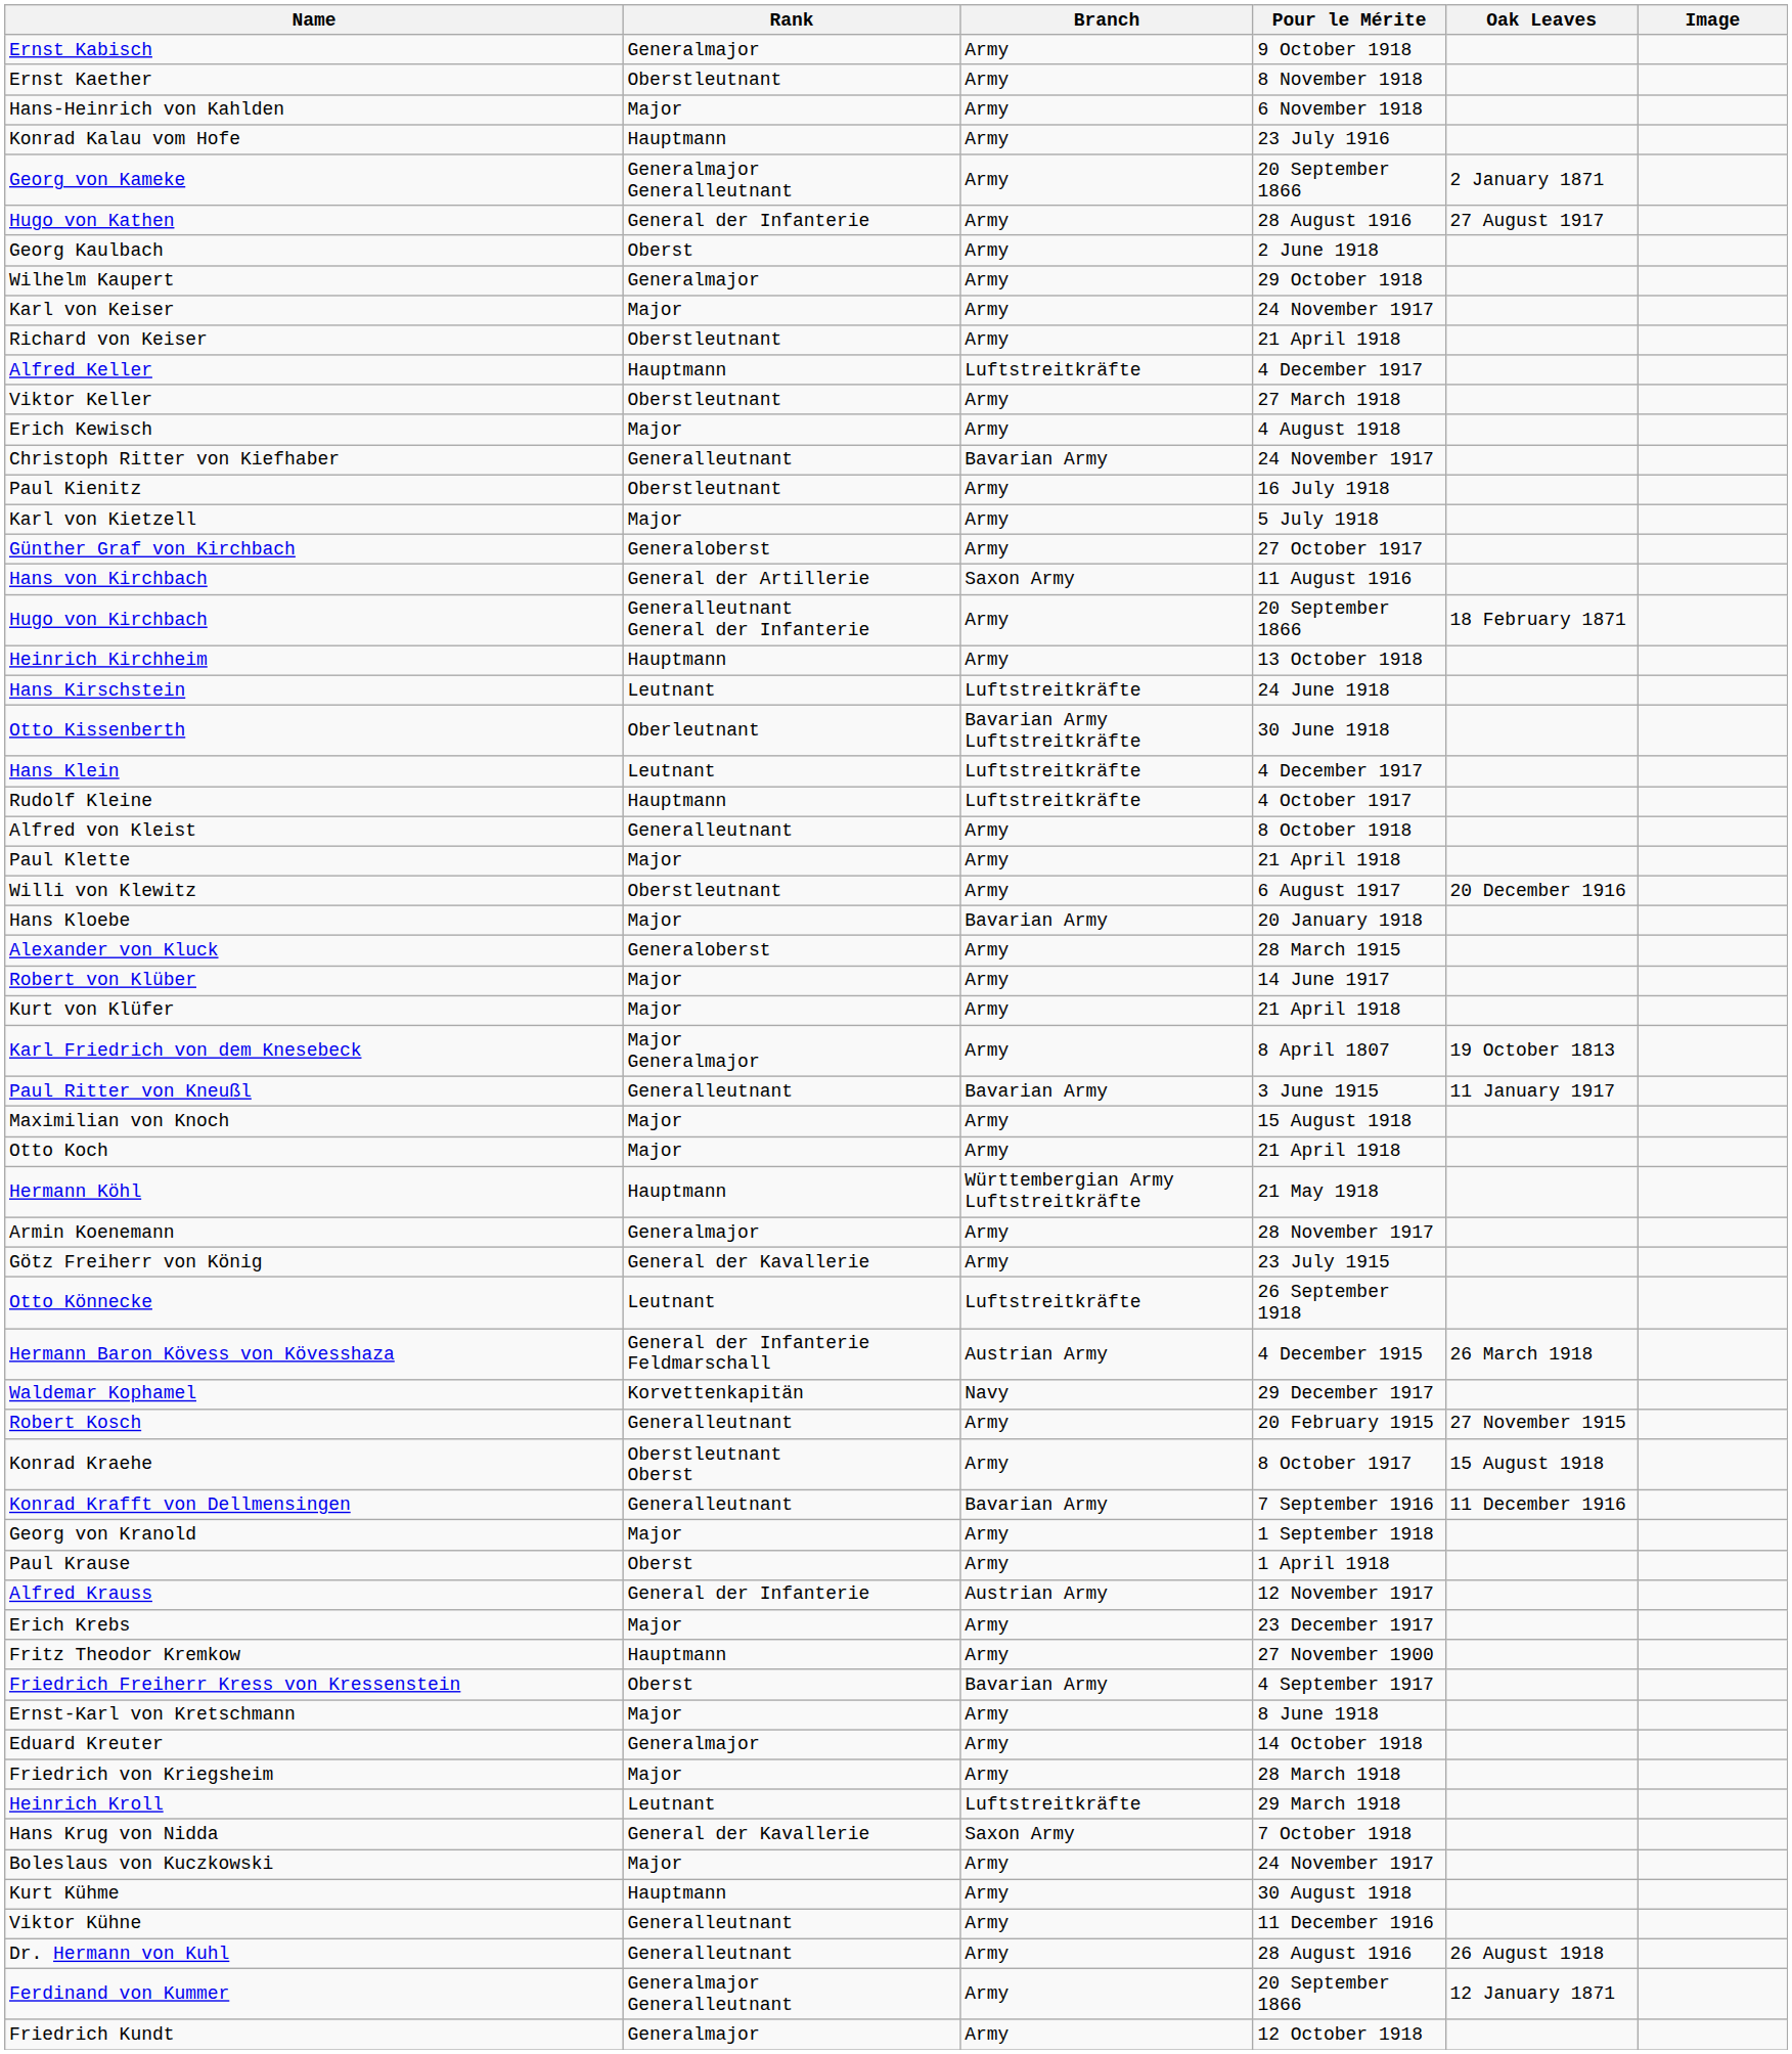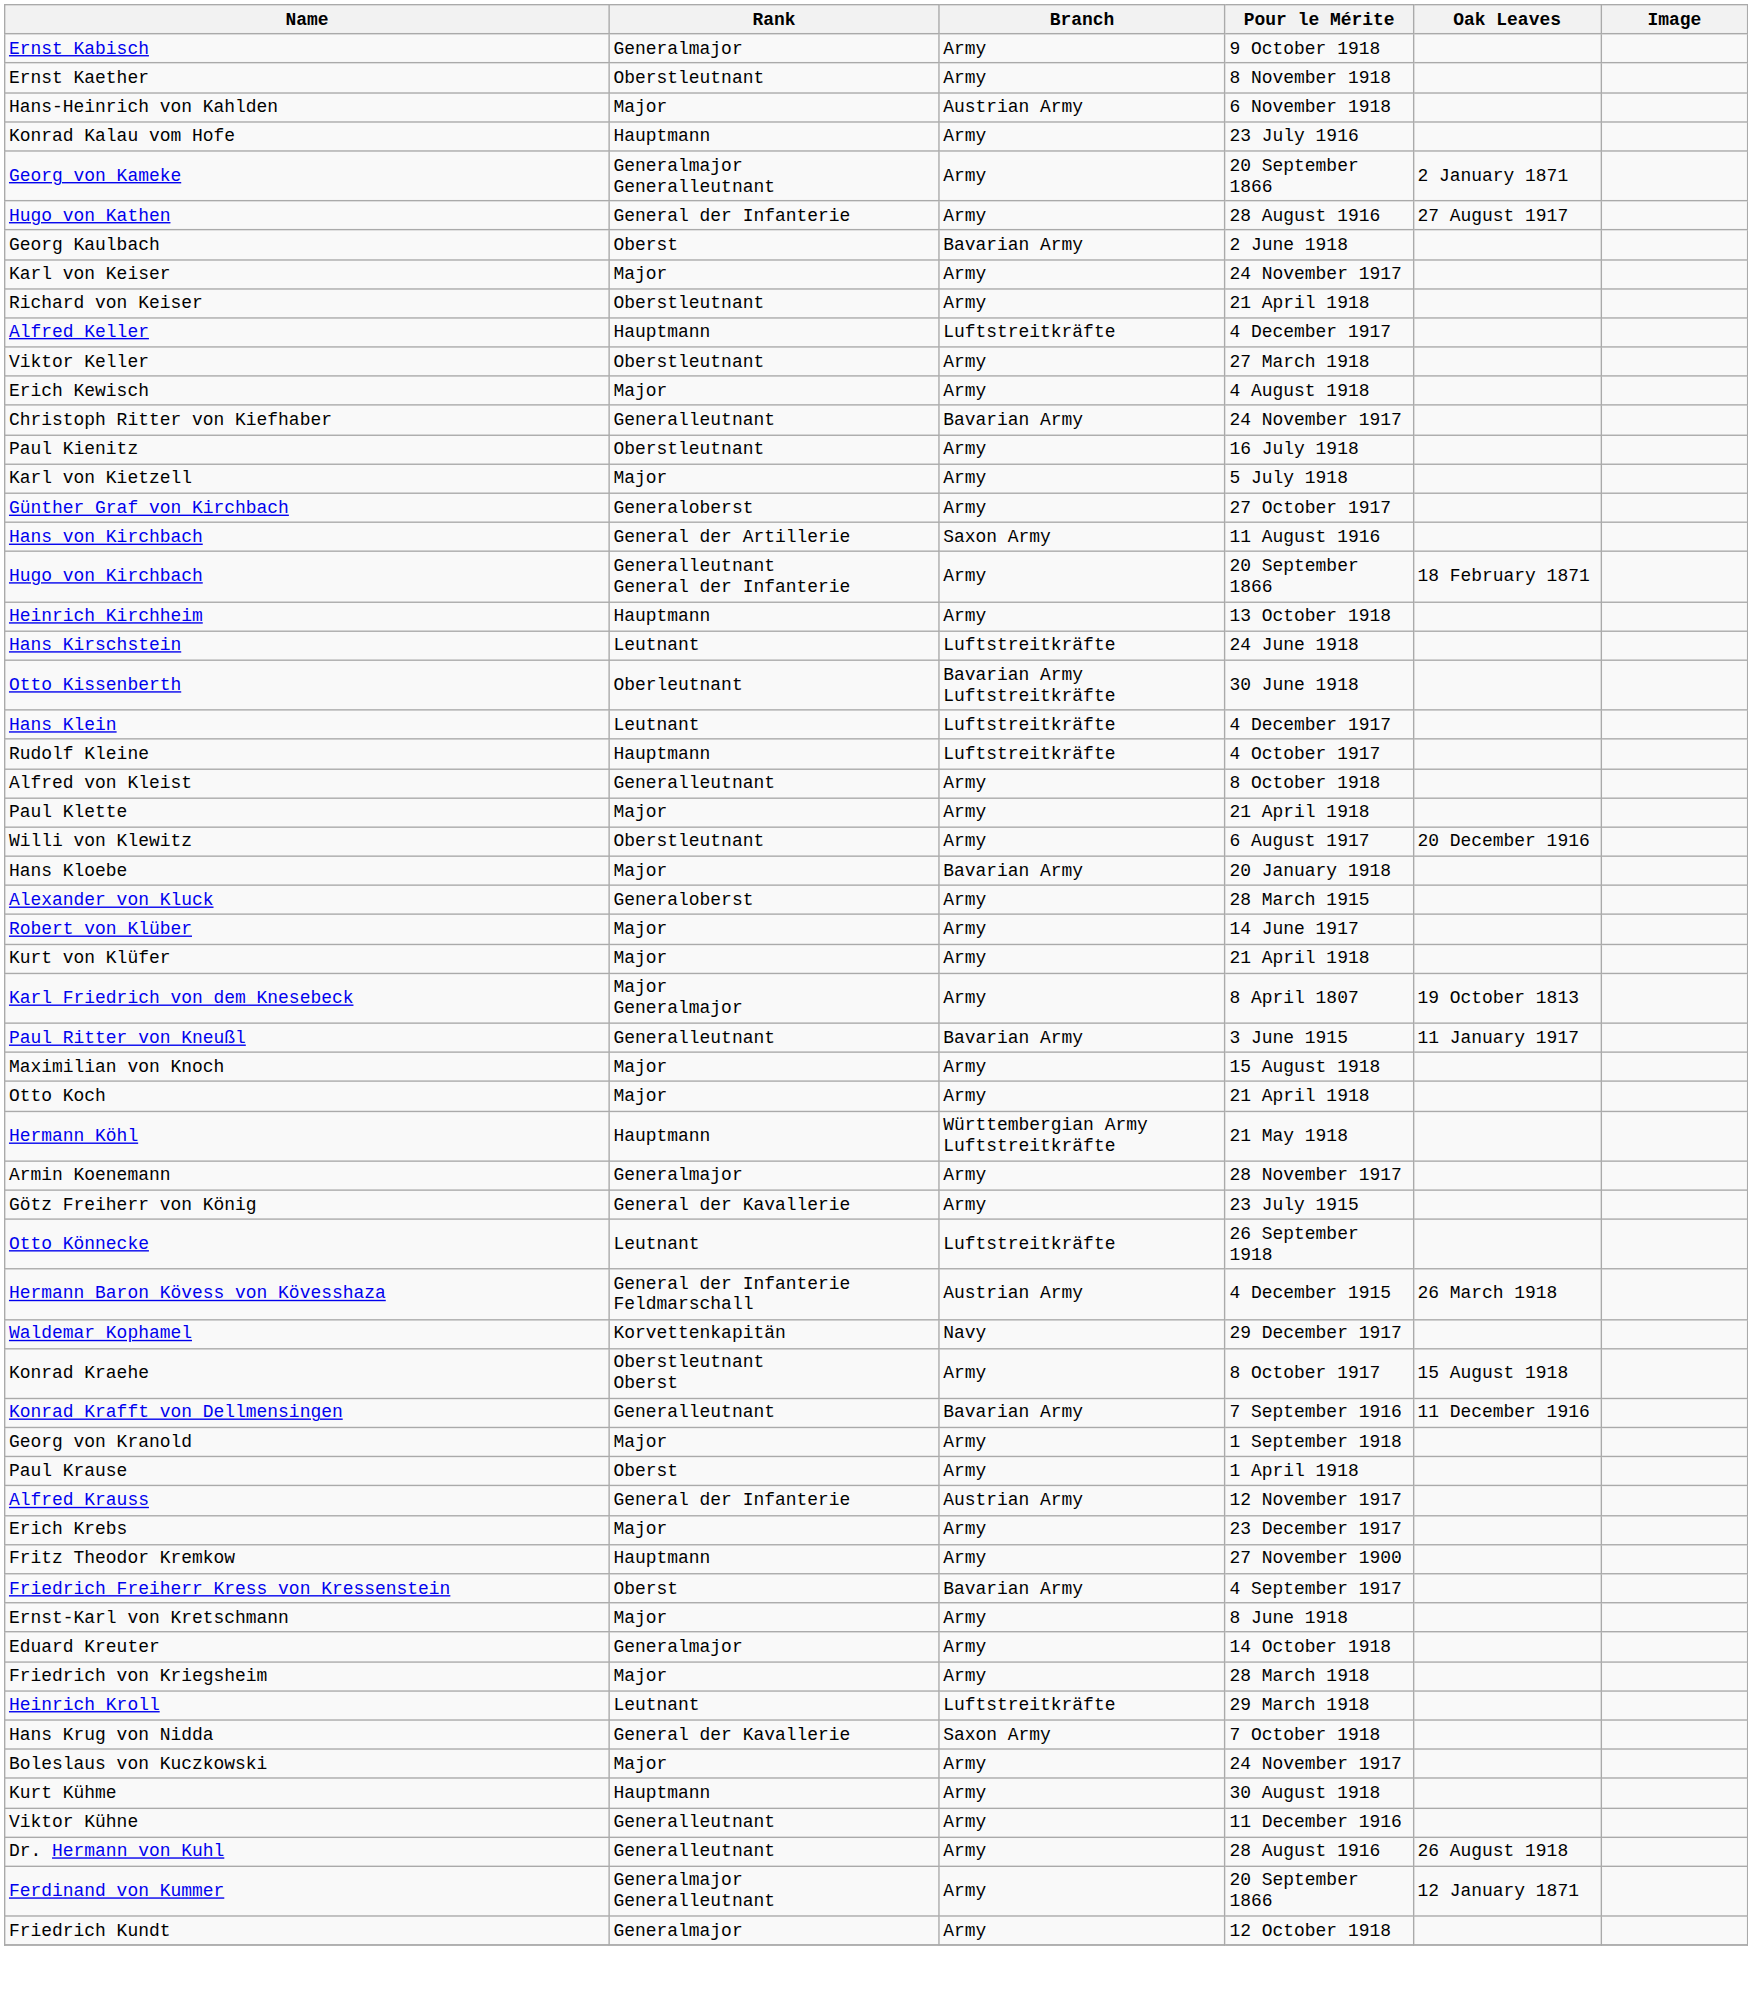Hans-Heinrich von Kahlden | Branch: Army -> Austrian Army
Georg Kaulbach | Branch: Army -> Bavarian Army
- row: Wilhelm Kaupert | Generalmajor | Army | 29 October 1918
- row: Robert Kosch | Generalleutnant | Army | 20 February 1915 | 27 November 1915
